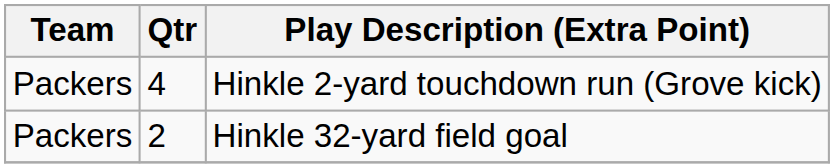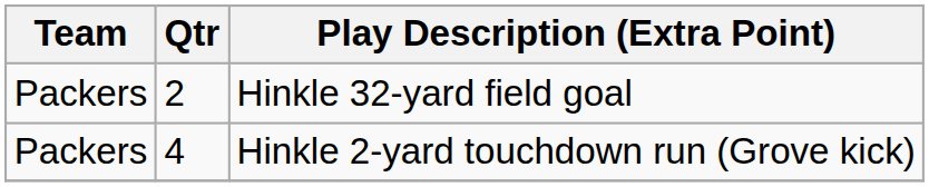rows swapped: Hinkle 32-yard field goal <-> Hinkle 2-yard touchdown run (Grove kick)
